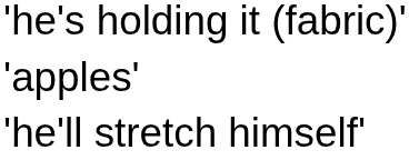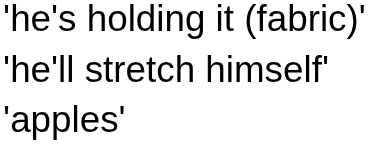rows swapped: 'apples' <-> 'he'll stretch himself'
